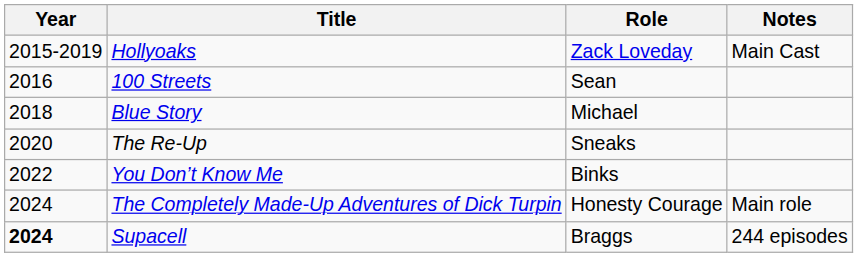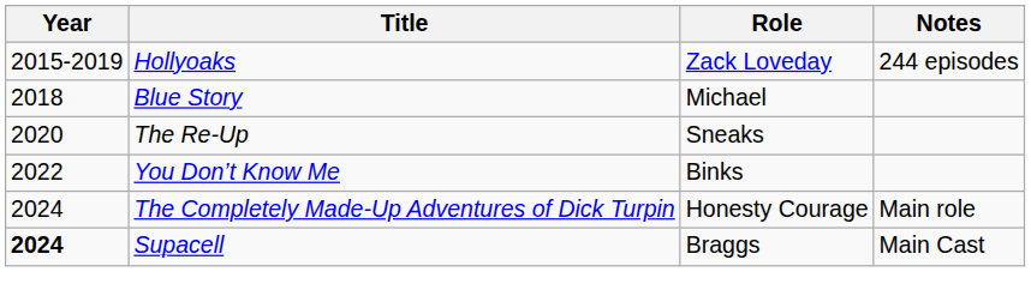Hollyoaks | Notes: Main Cast -> 244 episodes
- row: 2016 | 100 Streets | Sean
Supacell | Notes: 244 episodes -> Main Cast
